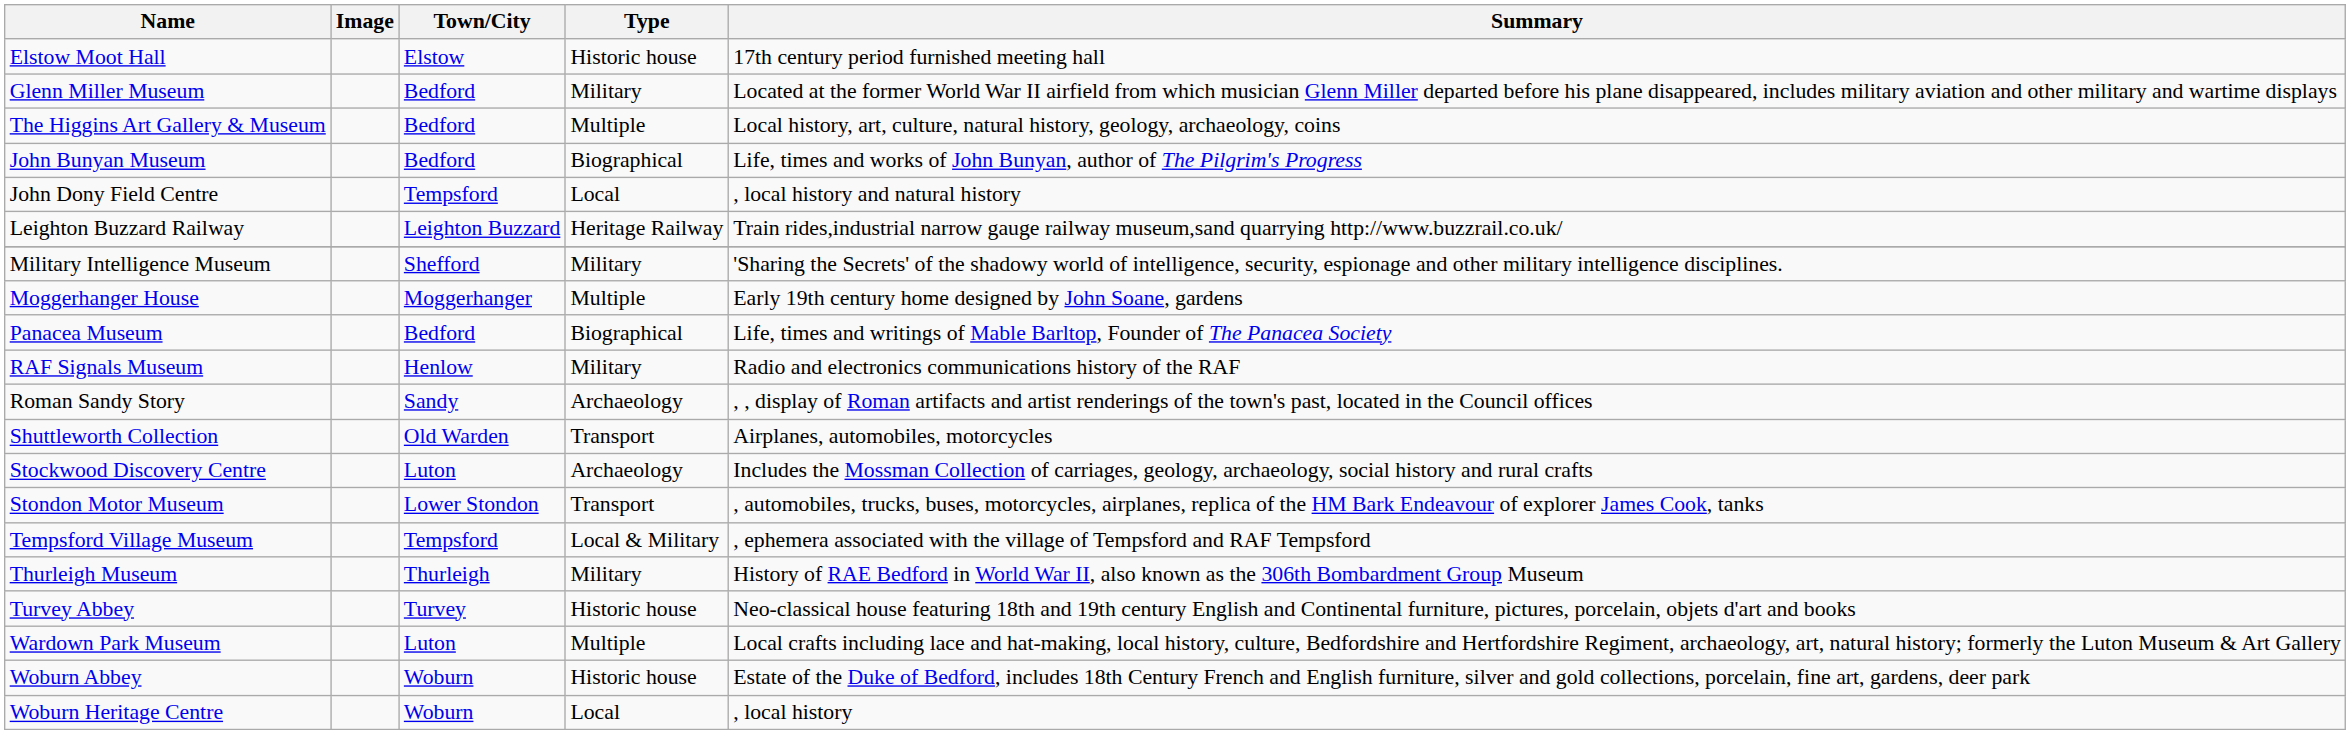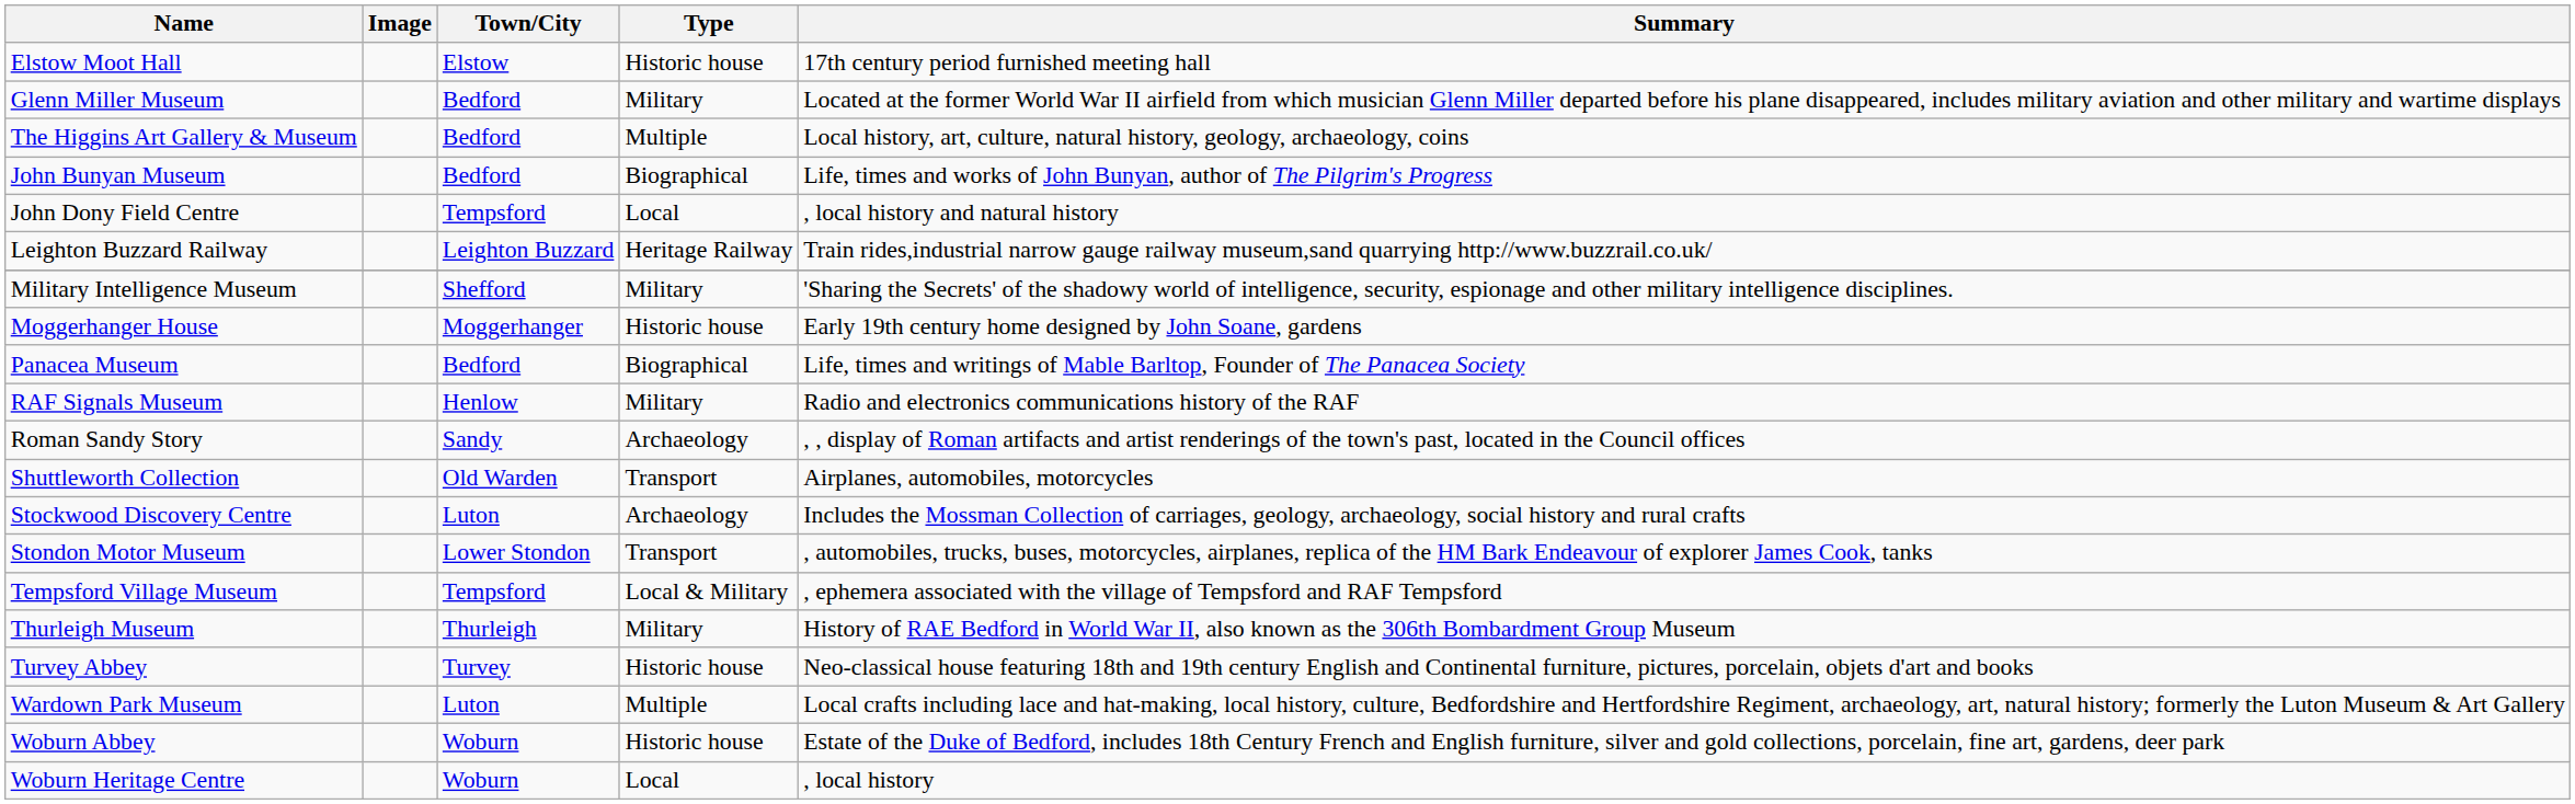Moggerhanger House | Type: Multiple -> Historic house
